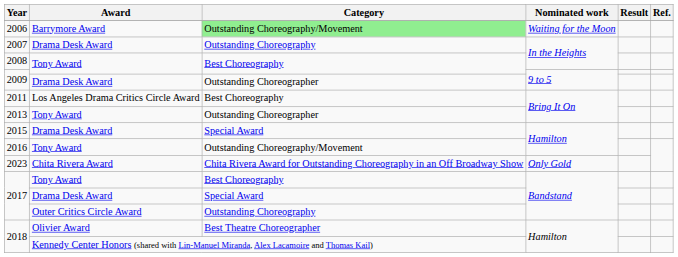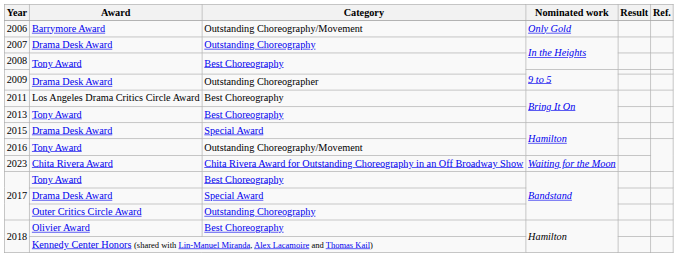2006 | Category: lightgreen background -> no background
2006 | Nominated work: Waiting for the Moon -> Only Gold
2013 | Category: Outstanding Choreographer -> Best Choreography
2023 | Nominated work: Only Gold -> Waiting for the Moon
2018 / Olivier Award | Category: Best Theatre Choreographer -> Best Choreography
